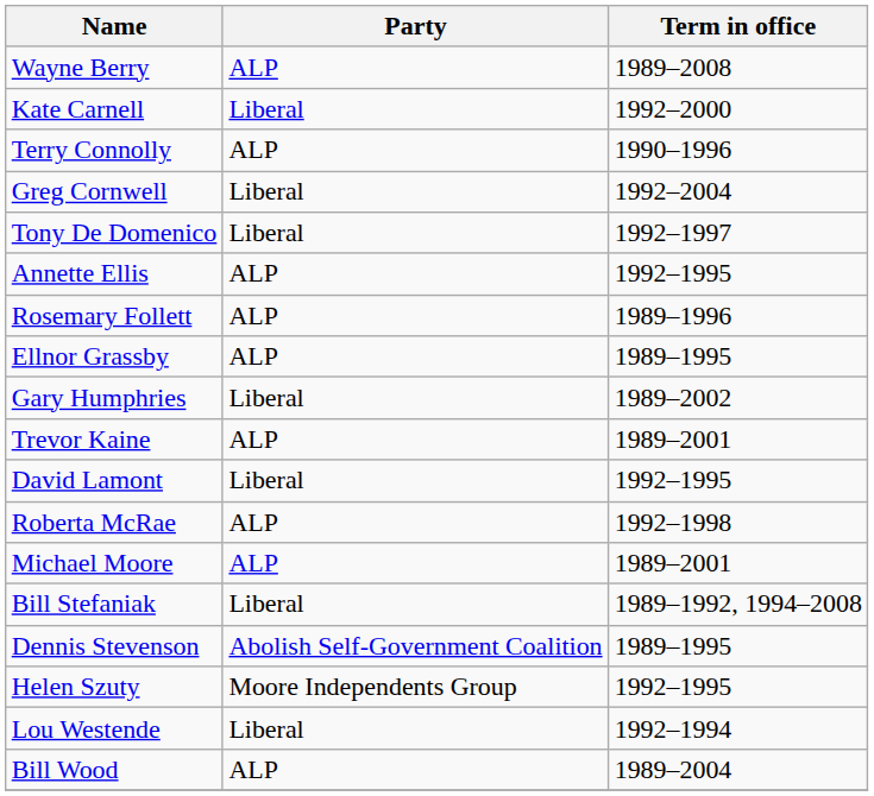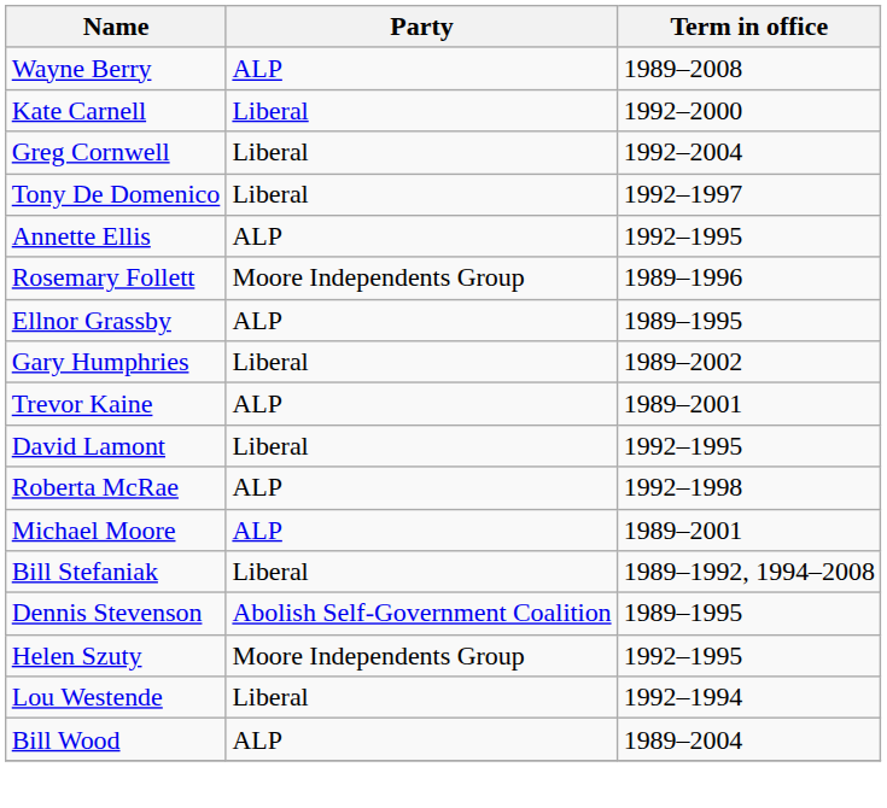- row: Terry Connolly | ALP | 1990–1996
Rosemary Follett | Party: ALP -> Moore Independents Group
